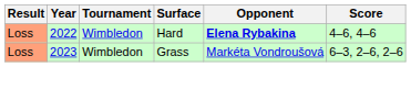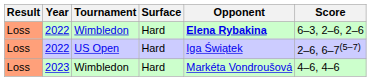2022 / Wimbledon | Score: 4–6, 4–6 -> 6–3, 2–6, 2–6
+ row: Loss | 2022 | US Open | Hard | Iga Świątek | 2–6, 6–7(5–7)
2023 | Surface: Grass -> Hard
2023 | Score: 6–3, 2–6, 2–6 -> 4–6, 4–6
